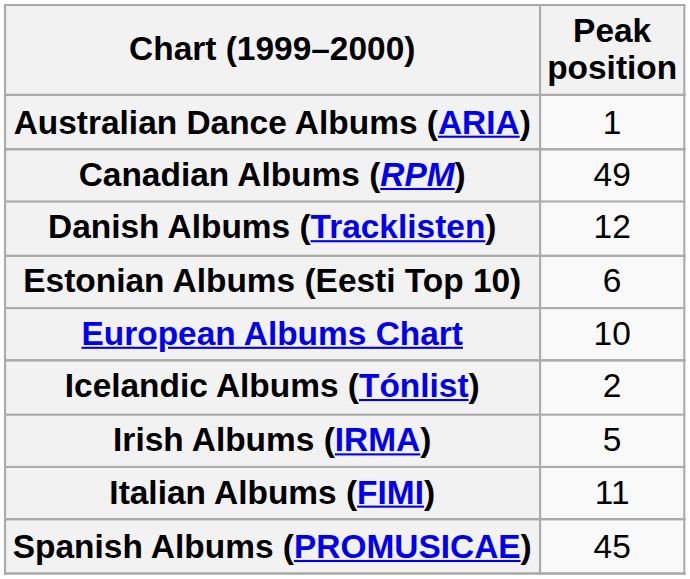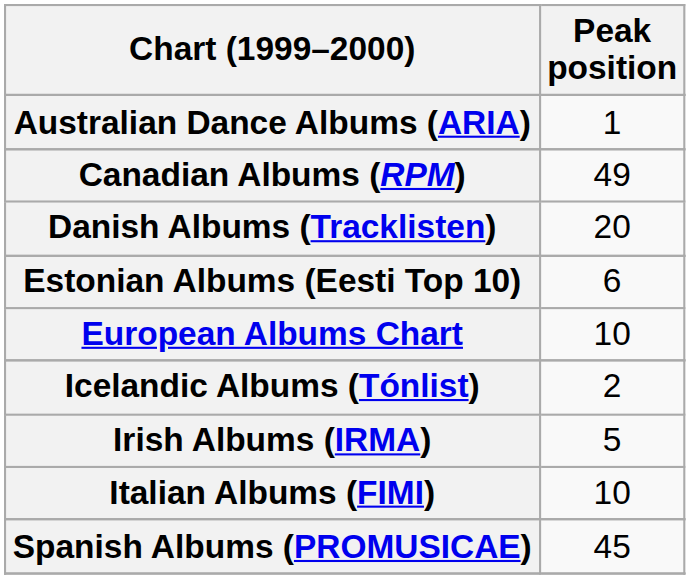Danish Albums (Tracklisten) | Peak position: 12 -> 20
Italian Albums (FIMI) | Peak position: 11 -> 10
